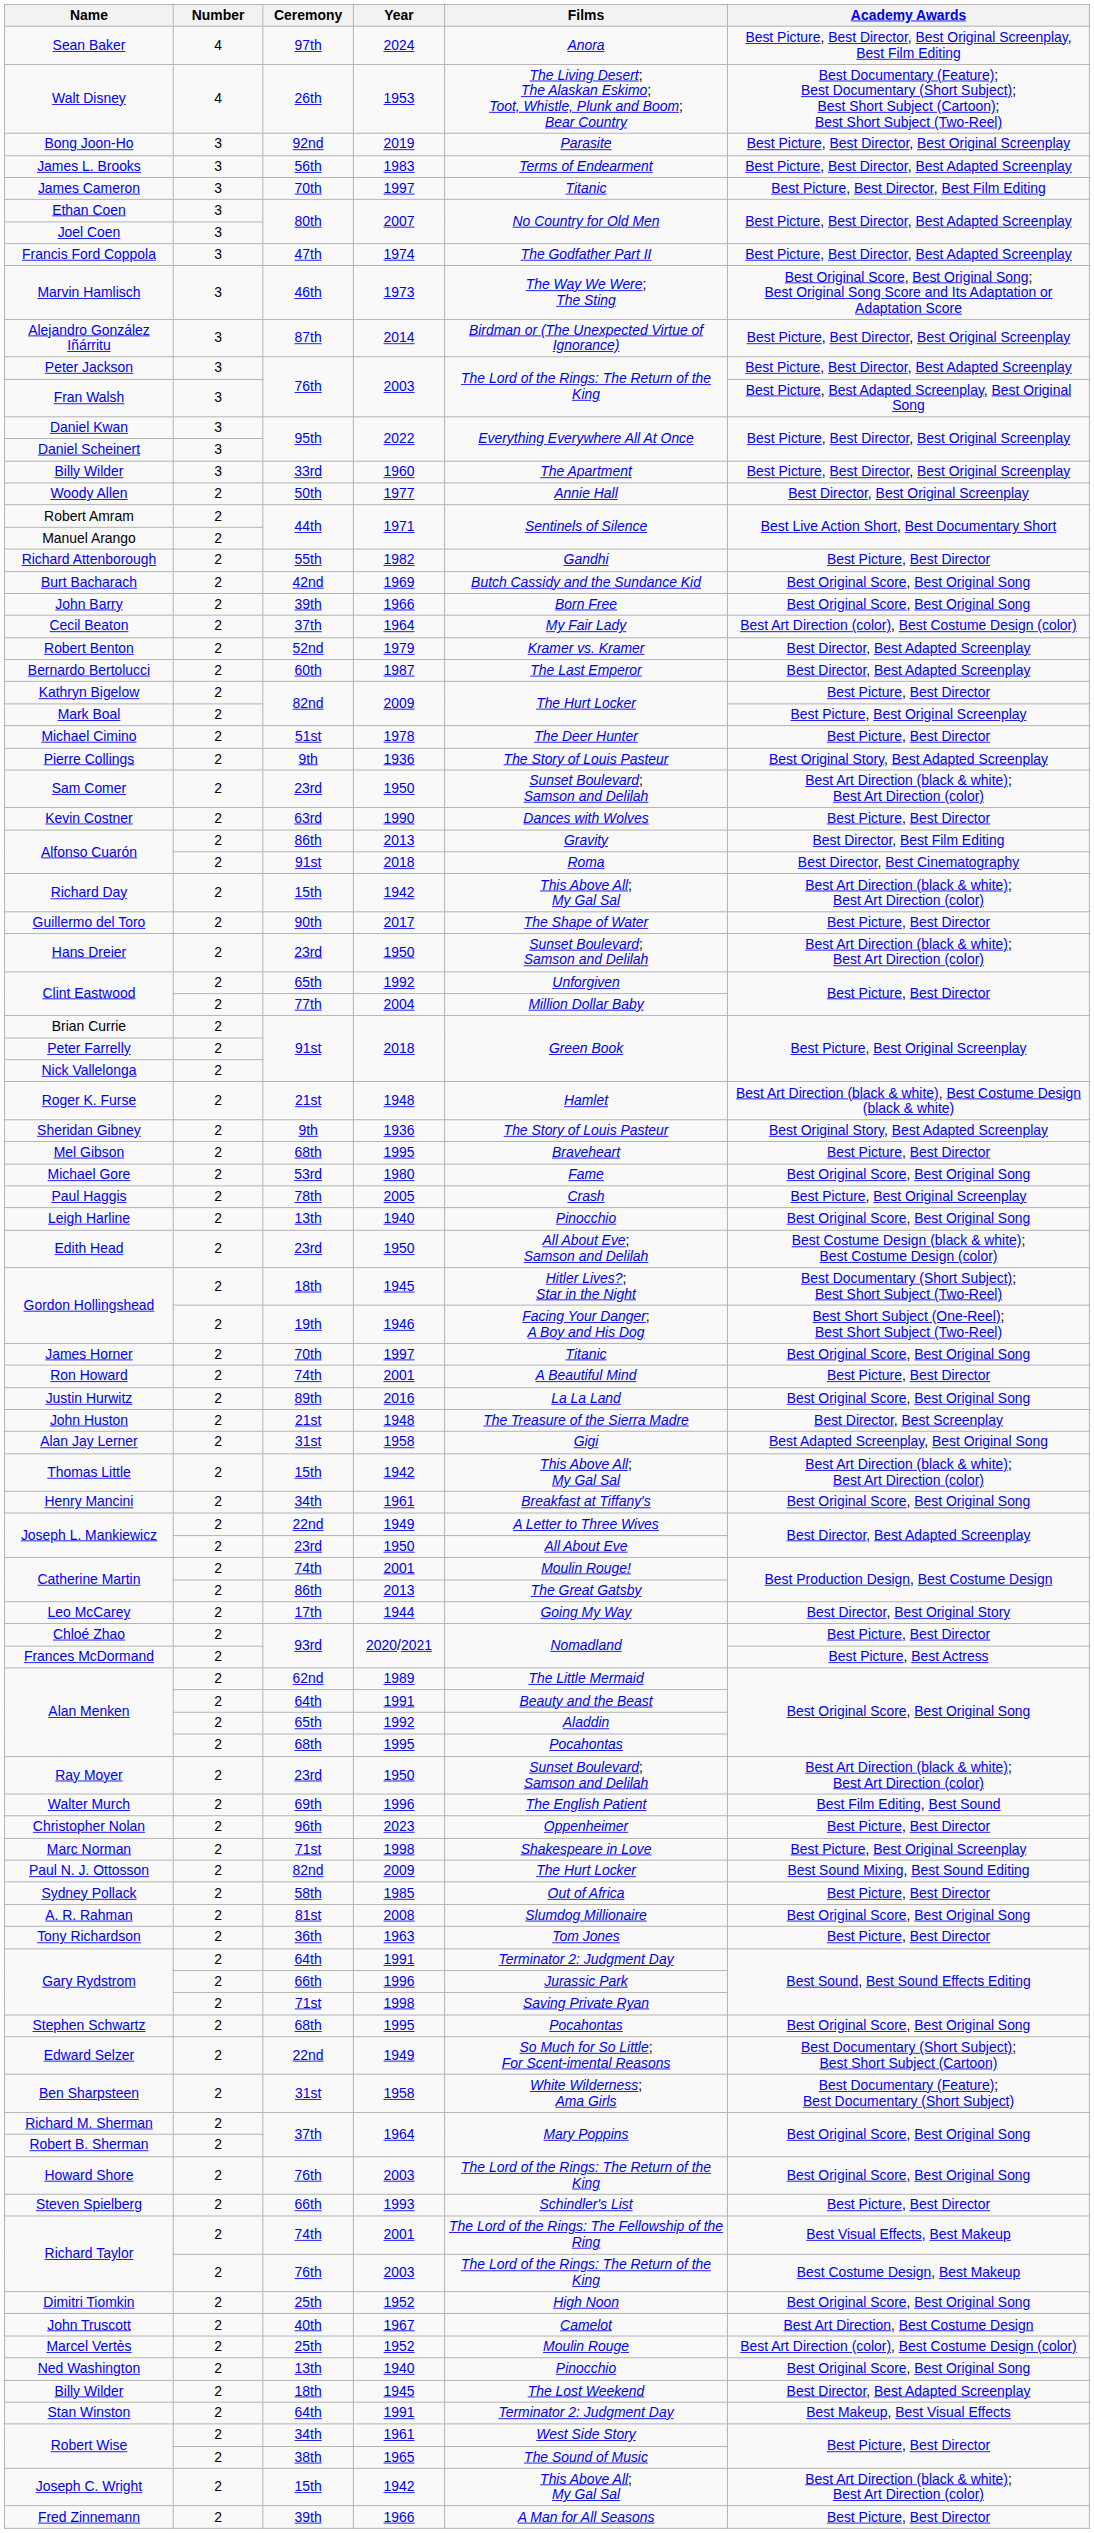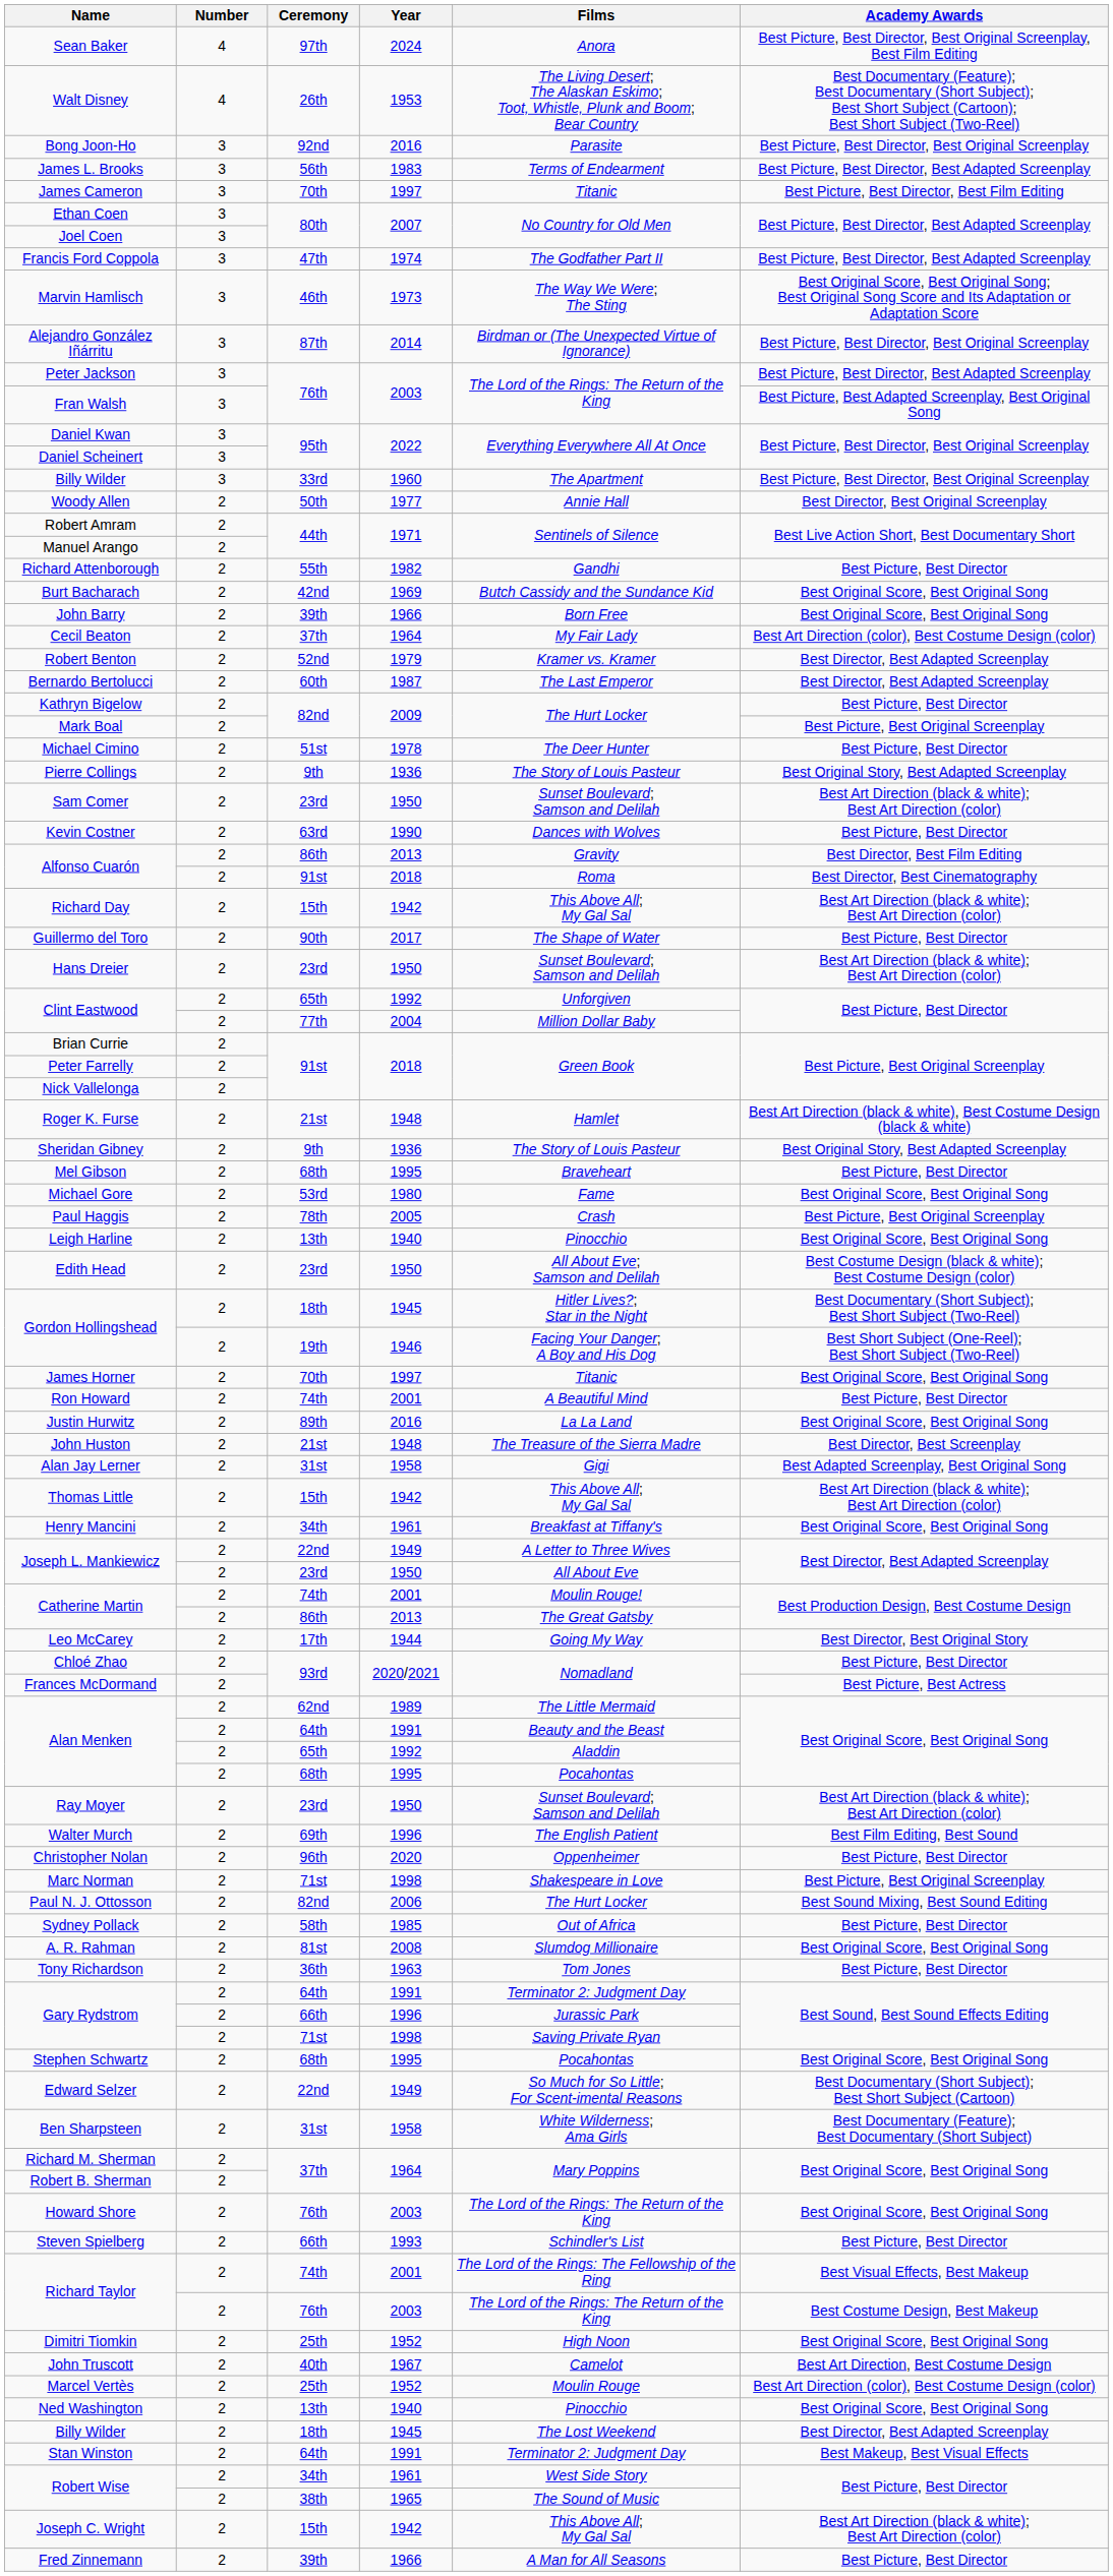Bong Joon-Ho | Year: 2019 -> 2016
Christopher Nolan | Year: 2023 -> 2020
Paul N. J. Ottosson | Year: 2009 -> 2006
